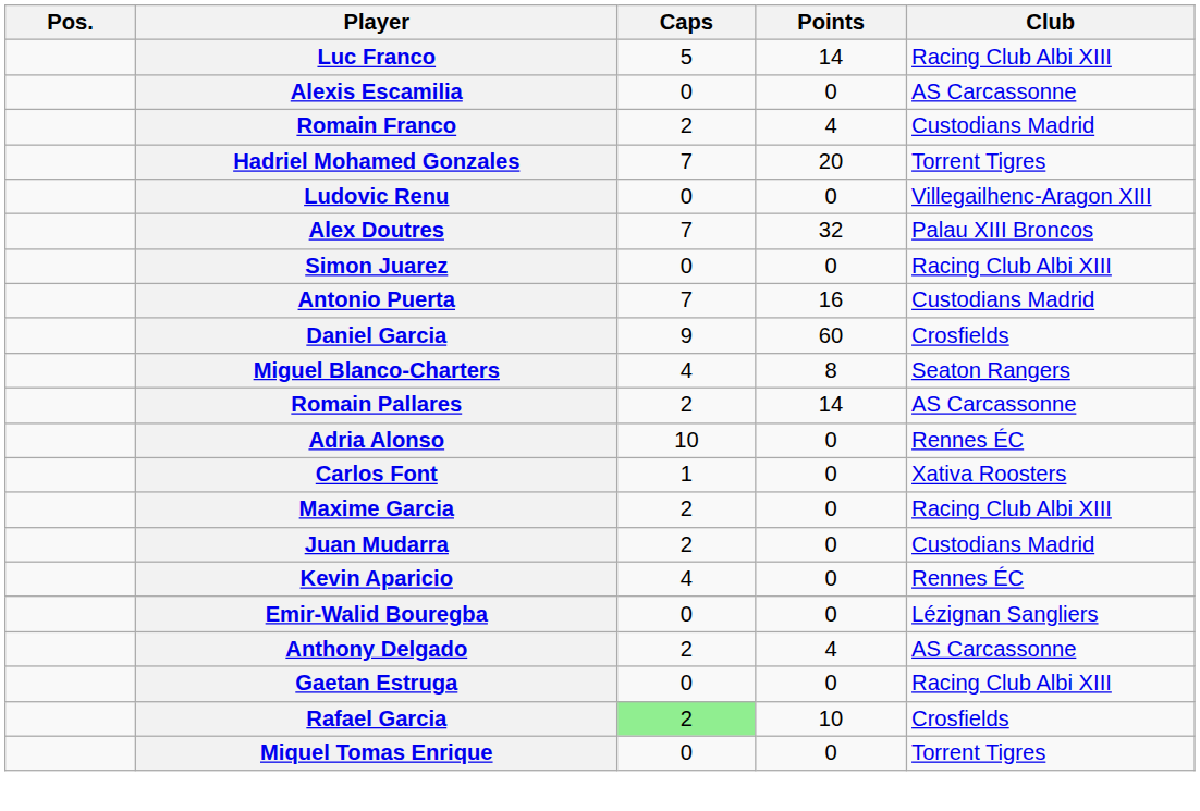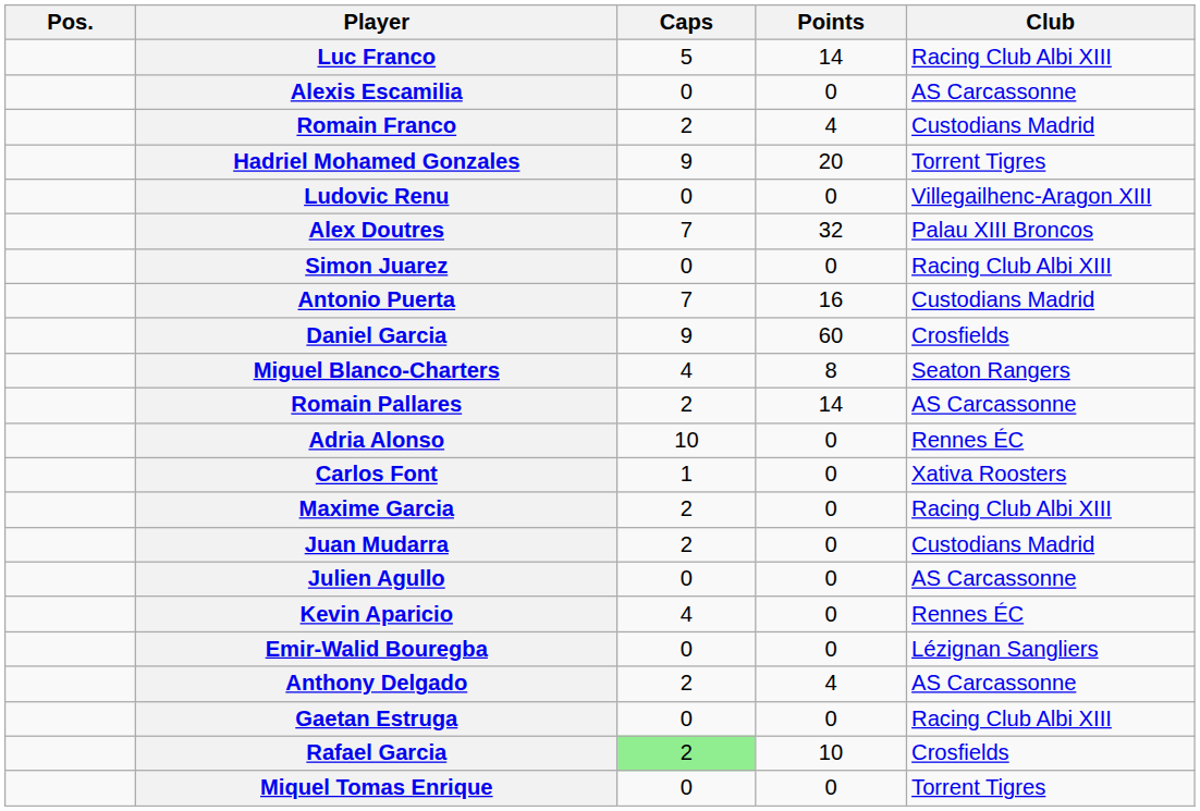Hadriel Mohamed Gonzales | Caps: 7 -> 9
+ row: Julien Agullo | 0 | 0 | AS Carcassonne
